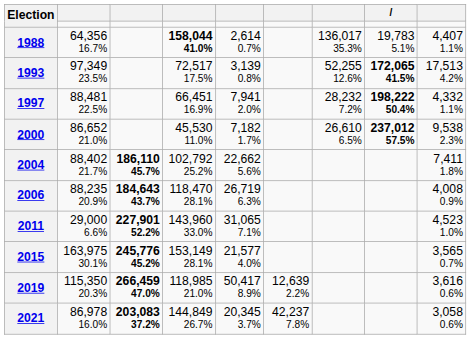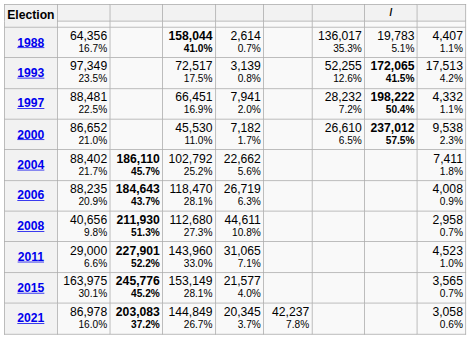+ row: 2008 | 40,656 9.8% | 211,930 51.3% | 112,680 27.3% | 44,611 10.8% | 2,958 0.7%
- row: 2019 | 115,350 20.3% | 266,459 47.0% | 118,985 21.0% | 50,417 8.9% | 12,639 2.2% | 3,616 0.6%
